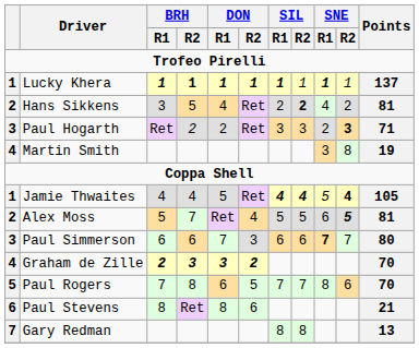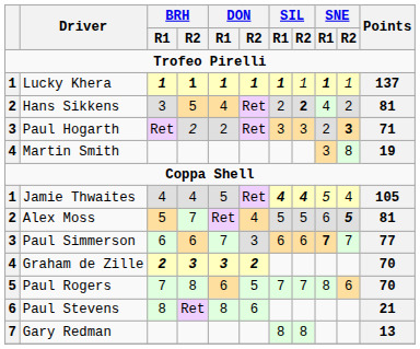Jamie Thwaites | SNE / R2: bold -> normal
Paul Simmerson | Points: 80 -> 77
